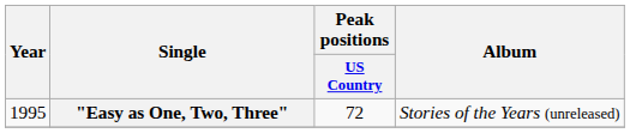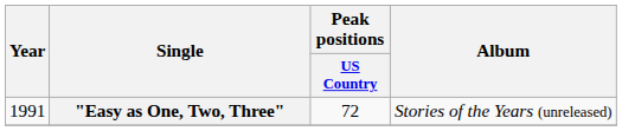"Easy as One, Two, Three" | Year: 1995 -> 1991
